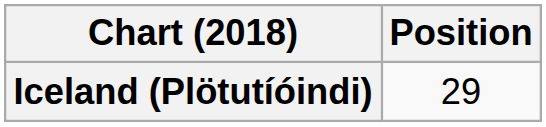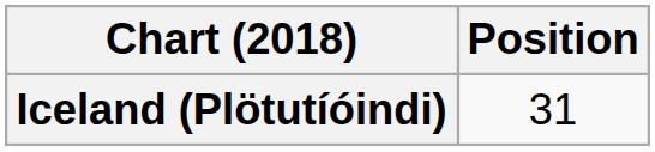Iceland (Plötutíóindi) | Position: 29 -> 31
